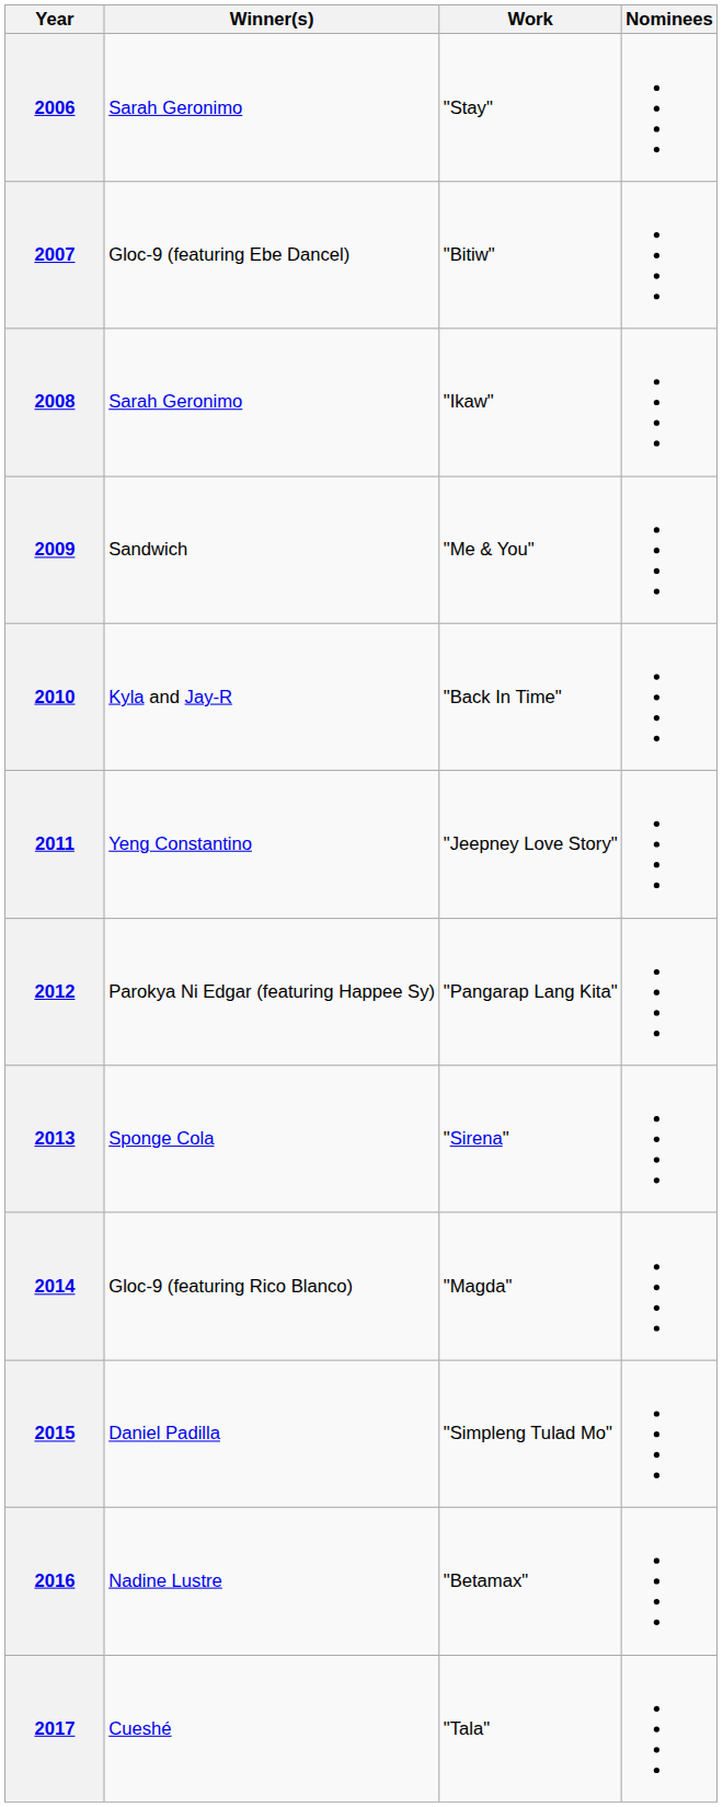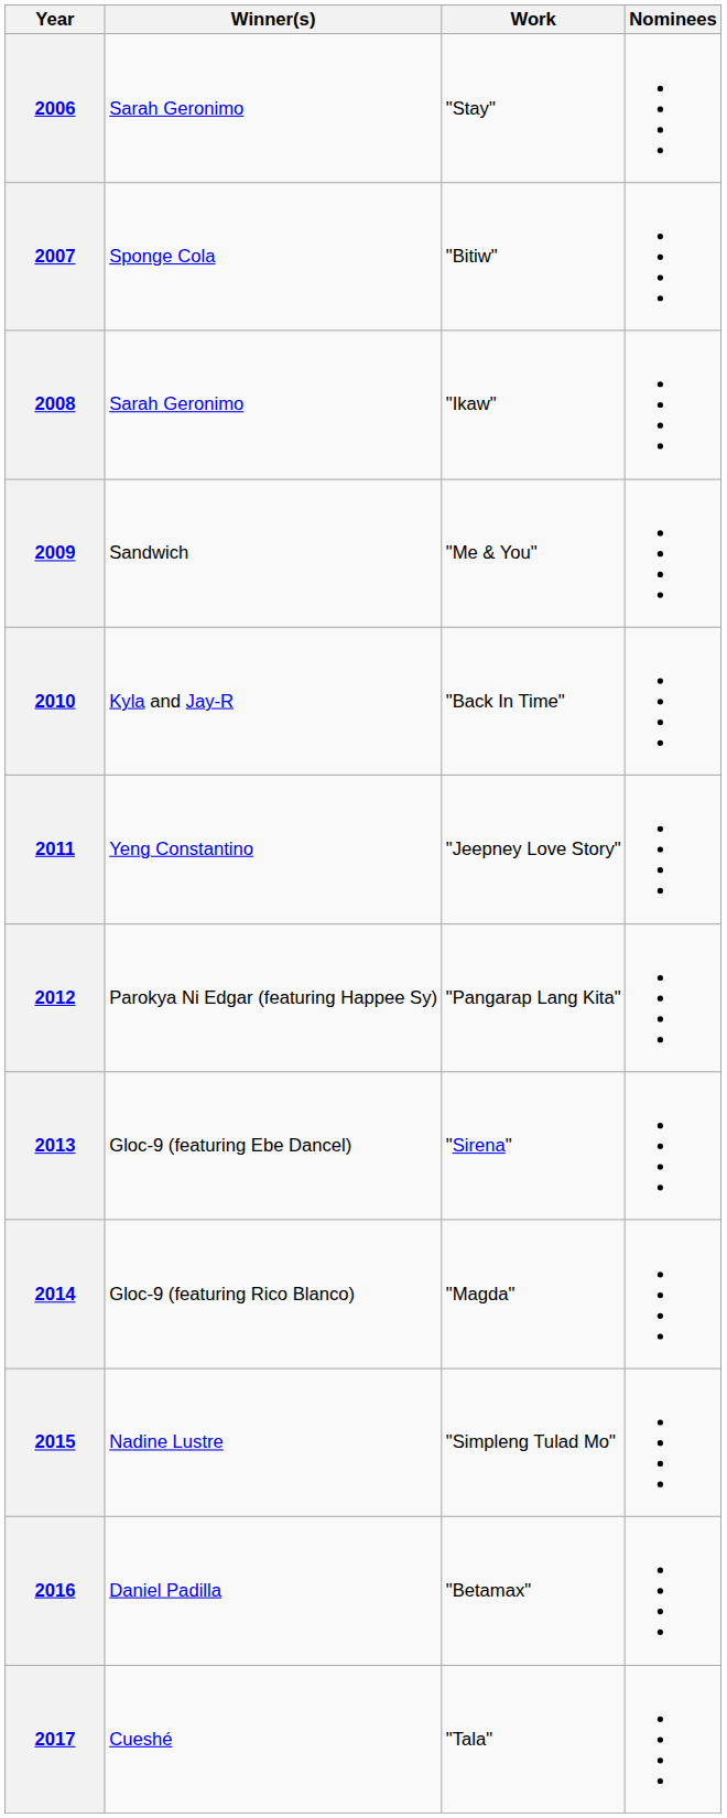2007 | Winner(s): Gloc-9 (featuring Ebe Dancel) -> Sponge Cola
2013 | Winner(s): Sponge Cola -> Gloc-9 (featuring Ebe Dancel)
2015 | Winner(s): Daniel Padilla -> Nadine Lustre
2016 | Winner(s): Nadine Lustre -> Daniel Padilla
